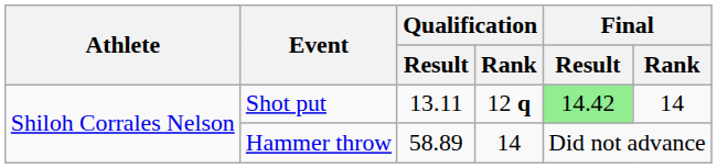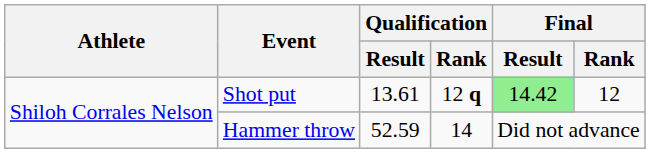Shot put | Qualification / Result: 13.11 -> 13.61
Shot put | Final / Rank: 14 -> 12
Hammer throw | Qualification / Result: 58.89 -> 52.59
